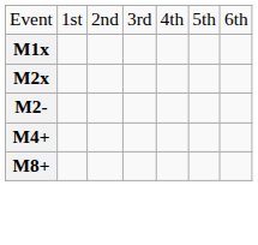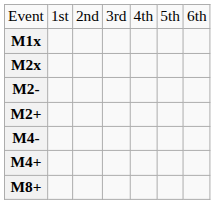+ row: M2+
+ row: M4-
